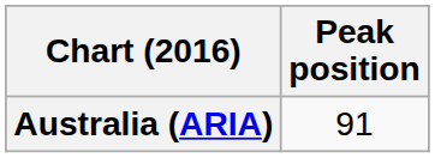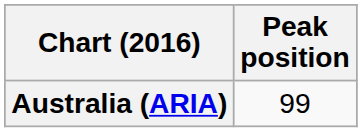Australia (ARIA) | Peak position: 91 -> 99
